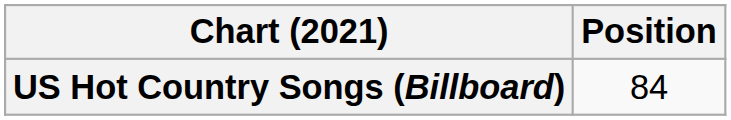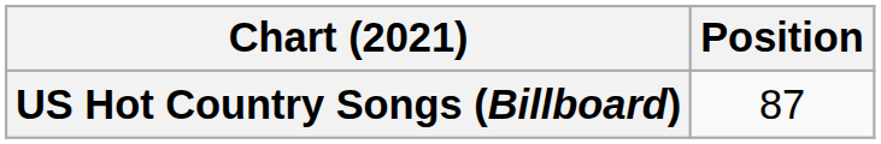US Hot Country Songs (Billboard) | Position: 84 -> 87
